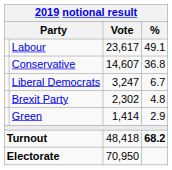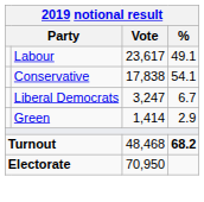Conservative | Vote: 14,607 -> 17,838
Conservative | %: 36.8 -> 54.1
- row: Brexit Party | 2,302 | 4.8
Turnout | Vote: 48,418 -> 48,468
